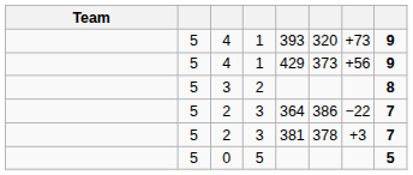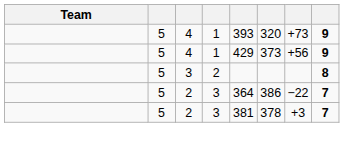- row: 5 | 0 | 5 | 5
